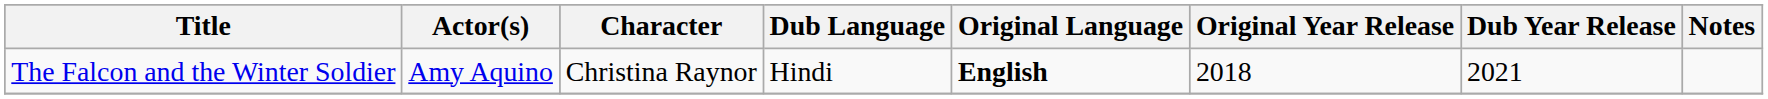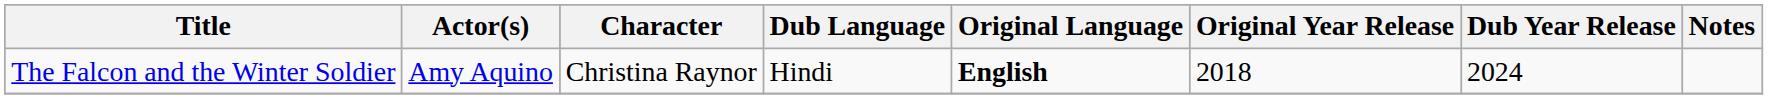The Falcon and the Winter Soldier | Dub Year Release: 2021 -> 2024
